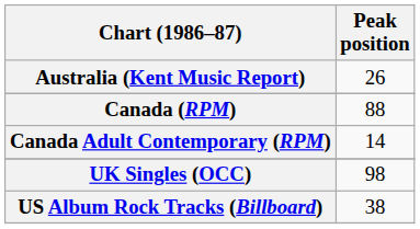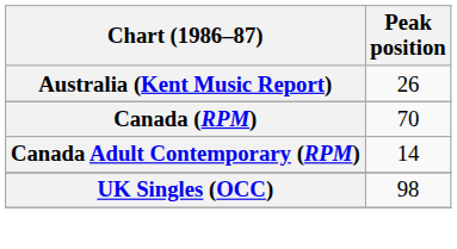Canada (RPM) | Peak position: 88 -> 70
- row: US Album Rock Tracks (Billboard) | 38
